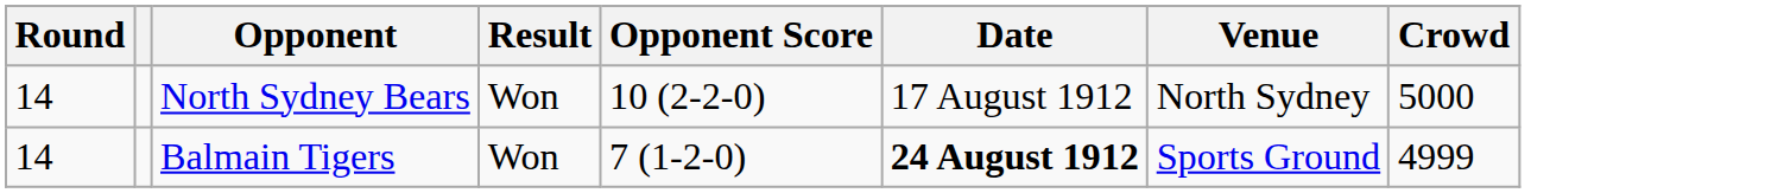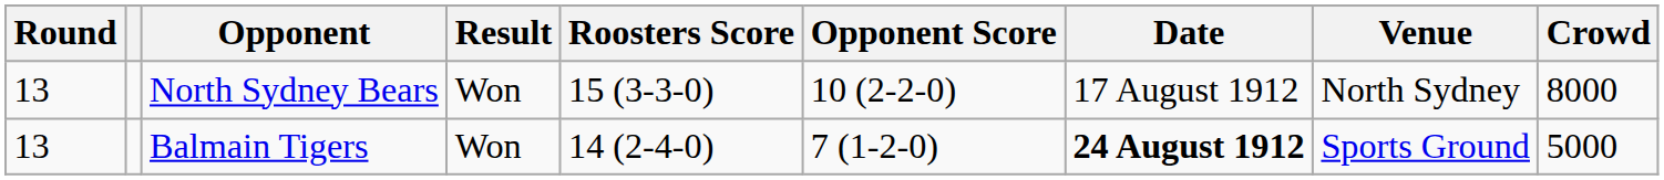+ column: Roosters Score | 15 (3-3-0) | 14 (2-4-0)
North Sydney Bears | Round: 14 -> 13
North Sydney Bears | Crowd: 5000 -> 8000
Balmain Tigers | Round: 14 -> 13
Balmain Tigers | Crowd: 4999 -> 5000
